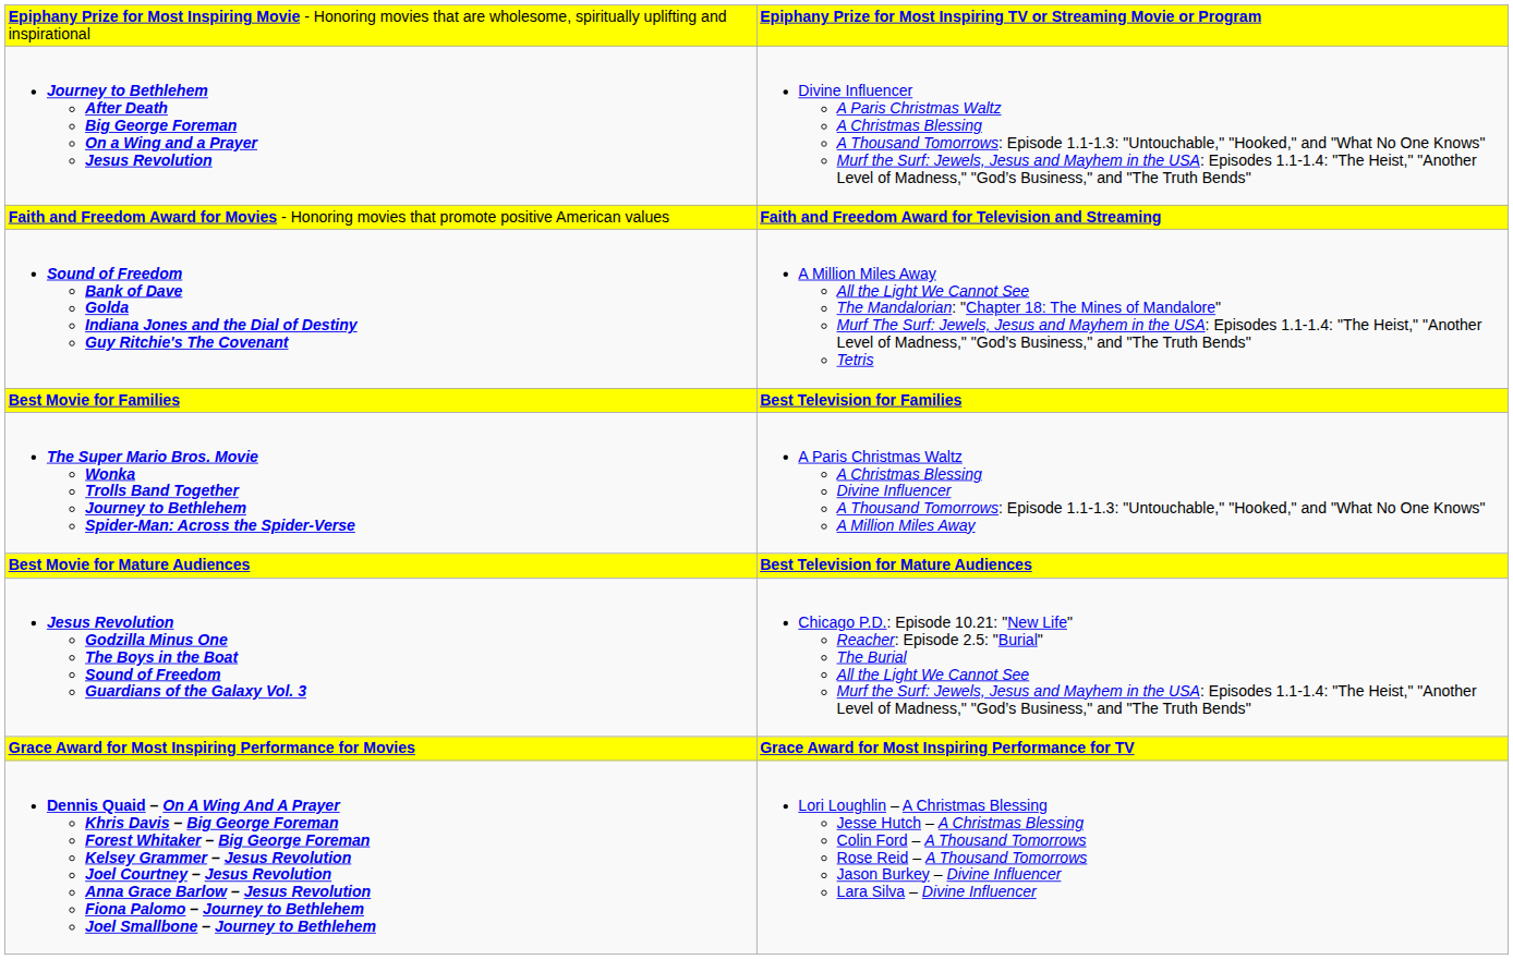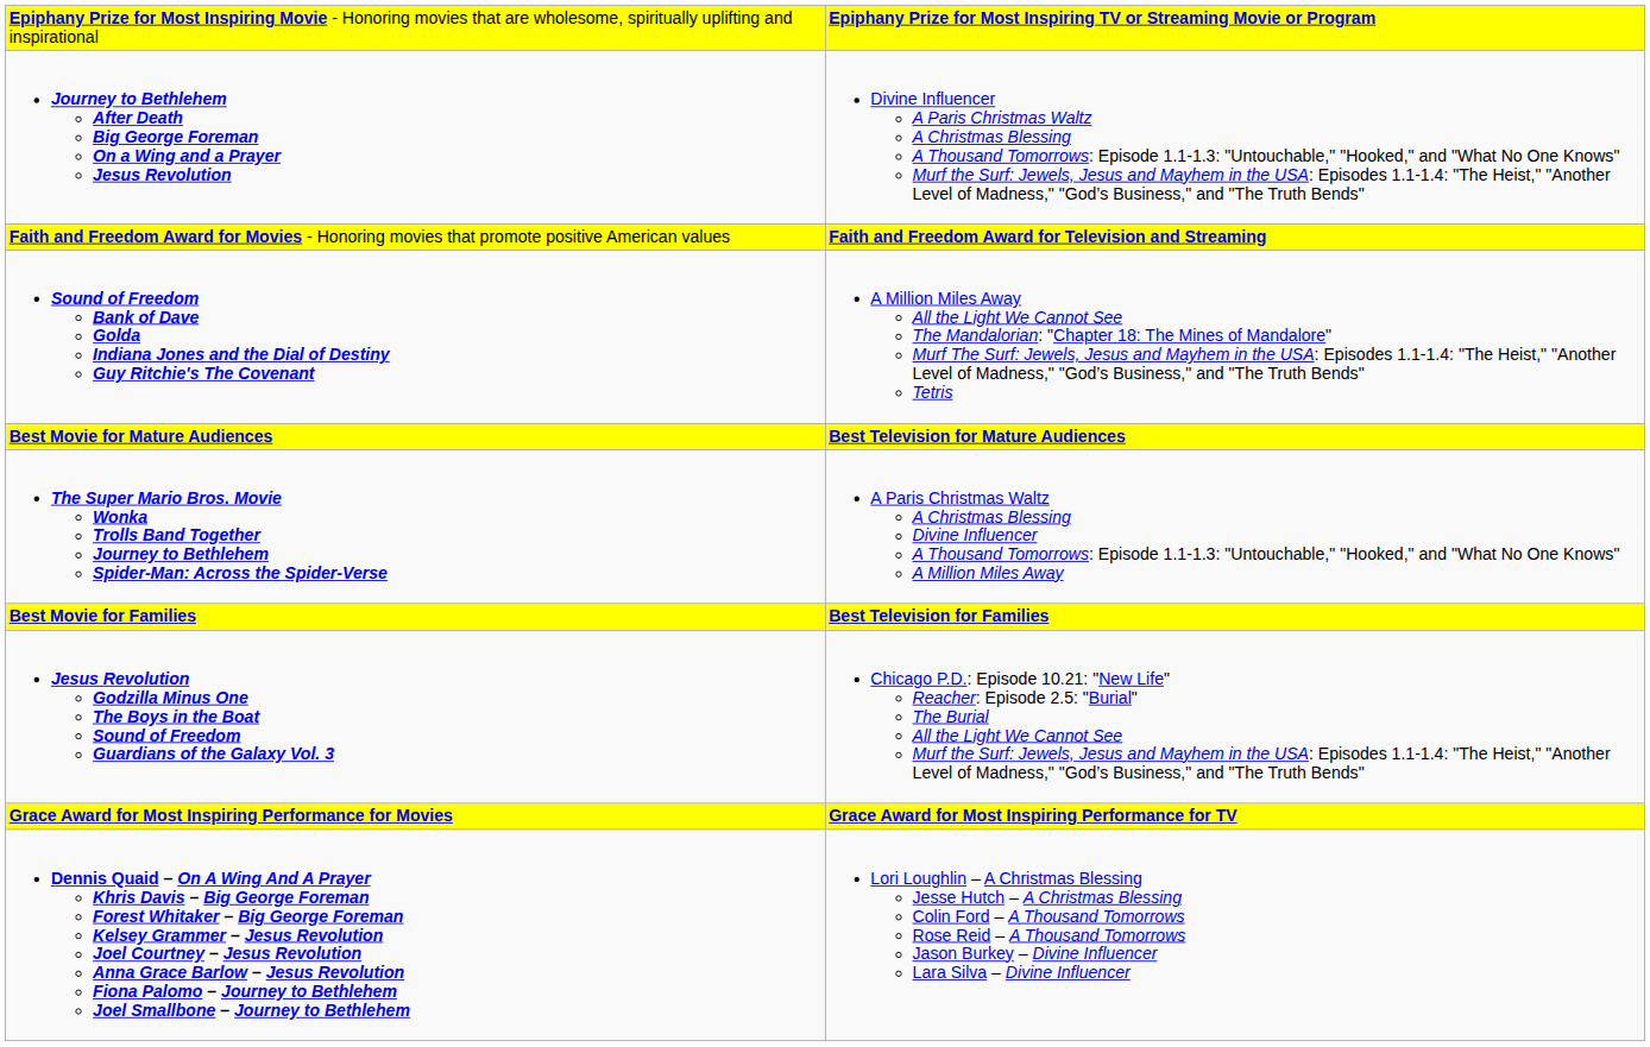rows swapped: Best Movie for Families <-> Best Movie for Mature Audiences
